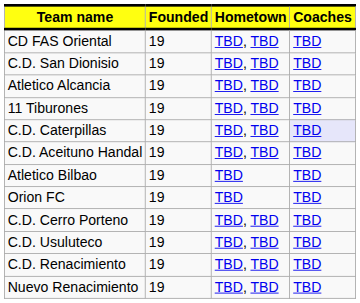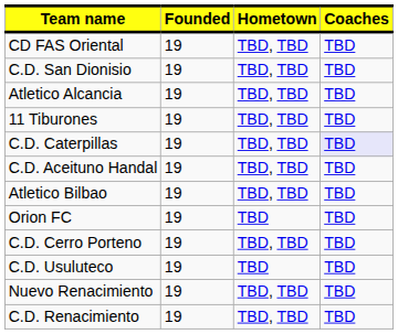Atletico Bilbao | Hometown: TBD -> TBD, TBD
C.D. Usuluteco | Hometown: TBD, TBD -> TBD
rows swapped: Nuevo Renacimiento <-> C.D. Renacimiento
